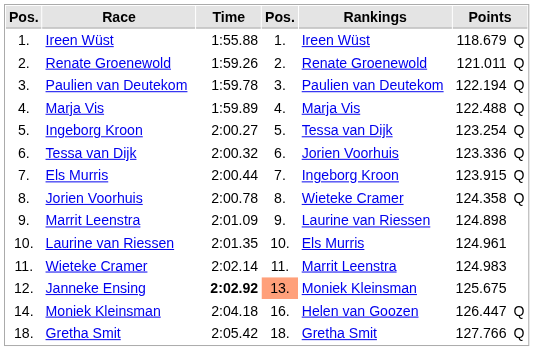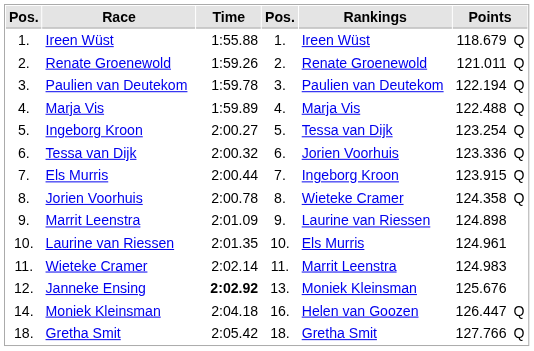Janneke Ensing | column 4: lightsalmon background -> no background
Janneke Ensing | column 6: 125.675 -> 125.676
